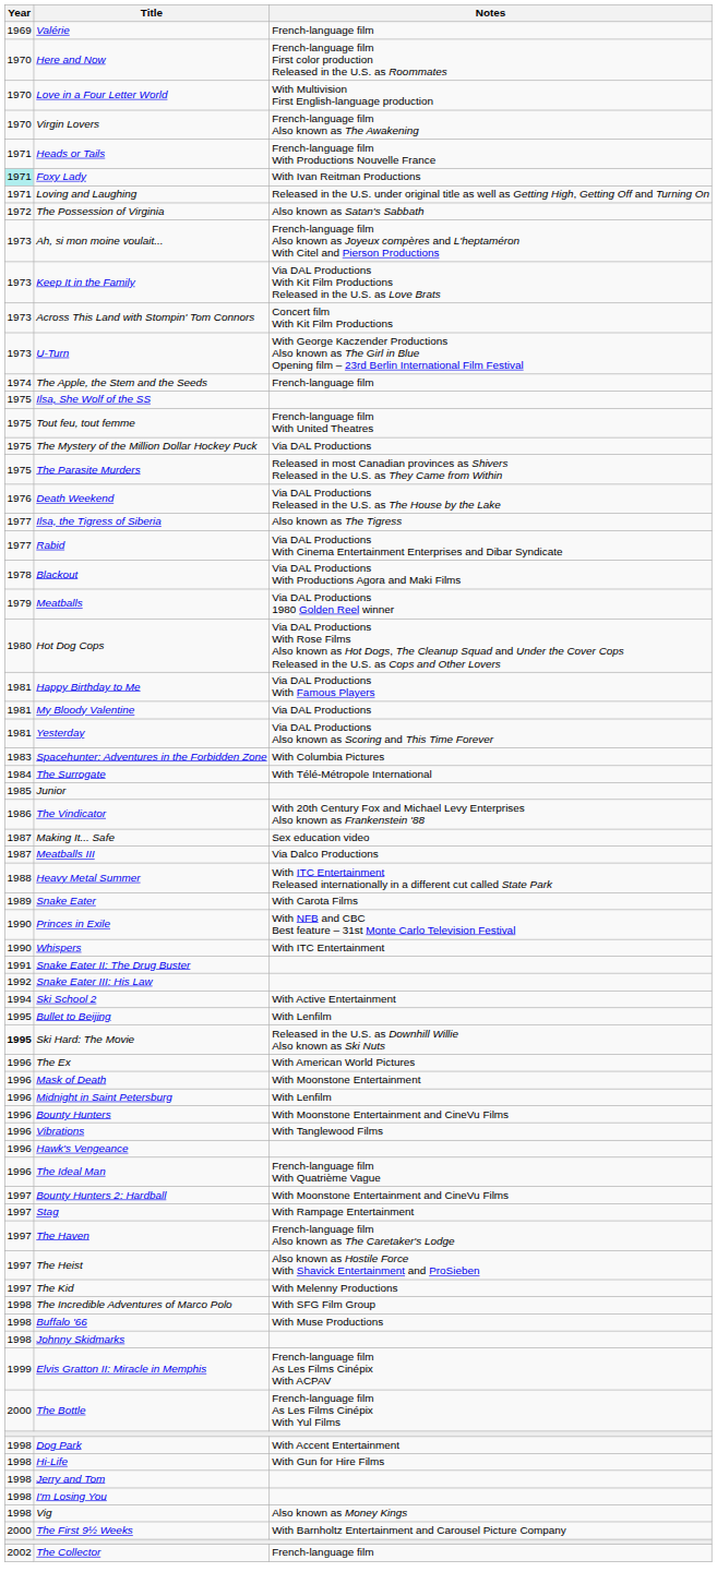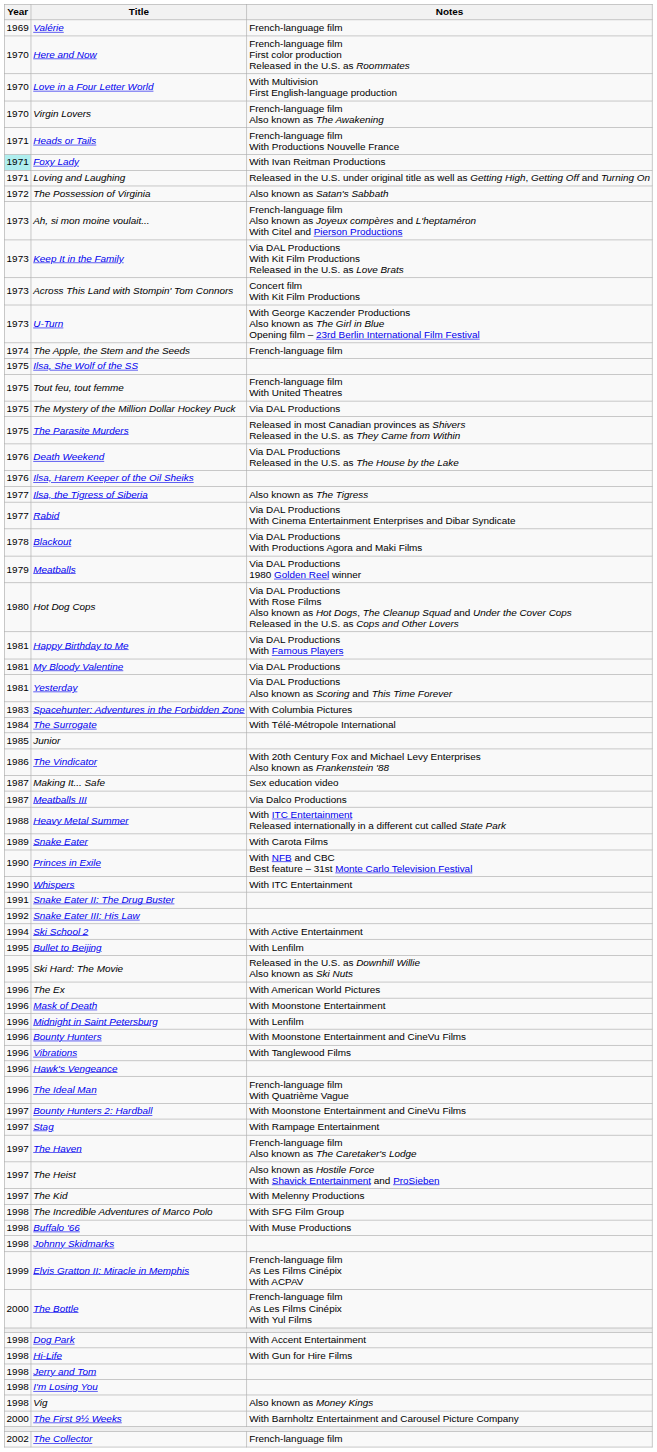+ row: 1976 | Ilsa, Harem Keeper of the Oil Sheiks
Ski Hard: The Movie | Year: bold -> normal
